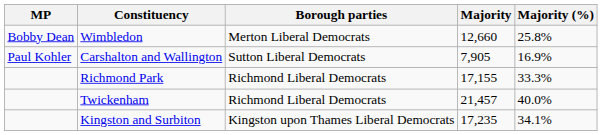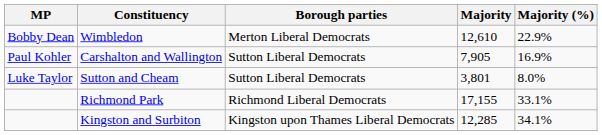Wimbledon | Majority: 12,660 -> 12,610
Wimbledon | Majority (%): 25.8% -> 22.9%
+ row: Luke Taylor | Sutton and Cheam | Sutton Liberal Democrats | 3,801 | 8.0%
Richmond Park | Majority (%): 33.3% -> 33.1%
- row: Twickenham | Richmond Liberal Democrats | 21,457 | 40.0%
Kingston and Surbiton | Majority: 17,235 -> 12,285
